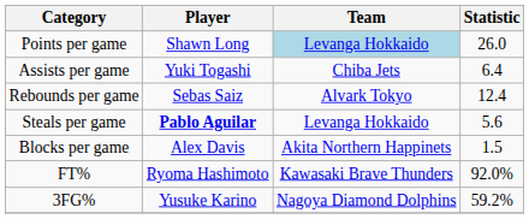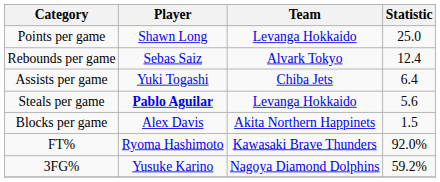Points per game | Team: lightblue background -> no background
Points per game | Statistic: 26.0 -> 25.0
rows swapped: Rebounds per game <-> Assists per game
